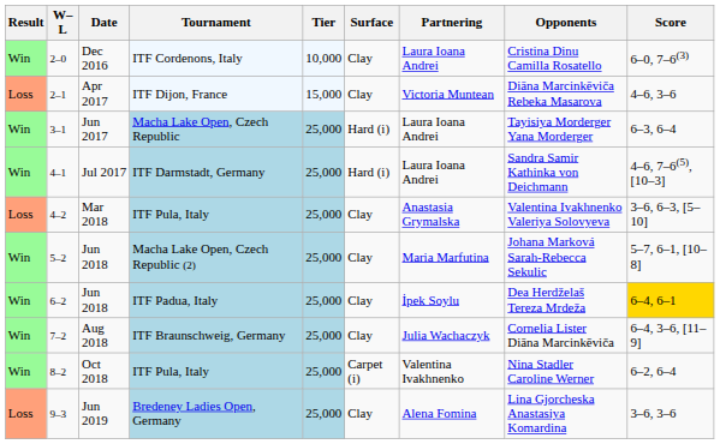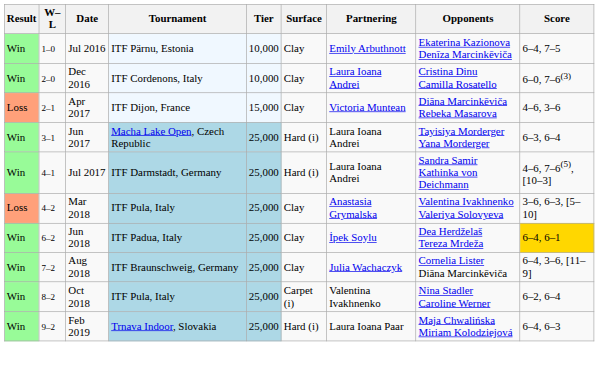+ row: Win | 1–0 | Jul 2016 | ITF Pärnu, Estonia | 10,000 | Clay | Emily Arbuthnott | Ekaterina Kazionova Denīza Marcinkēviča | 6–4, 7–5
- row: Win | 5–2 | Jun 2018 | Macha Lake Open, Czech Republic (2) | 25,000 | Clay | Maria Marfutina | Johana Marková Sarah-Rebecca Sekulic | 5–7, 6–1, [10–8]
+ row: Win | 9–2 | Feb 2019 | Trnava Indoor, Slovakia | 25,000 | Hard (i) | Laura Ioana Paar | Maja Chwalińska Miriam Kolodziejová | 6–4, 6–3
- row: Loss | 9–3 | Jun 2019 | Bredeney Ladies Open, Germany | 25,000 | Clay | Alena Fomina | Lina Gjorcheska Anastasiya Komardina | 3–6, 3–6
